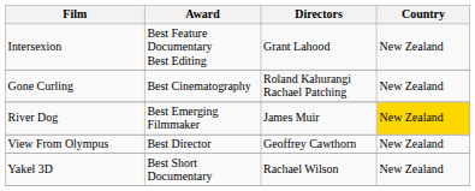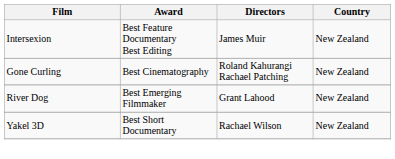Intersexion | Directors: Grant Lahood -> James Muir
River Dog | Directors: James Muir -> Grant Lahood
River Dog | Country: gold background -> no background
- row: View From Olympus | Best Director | Geoffrey Cawthorn | New Zealand
